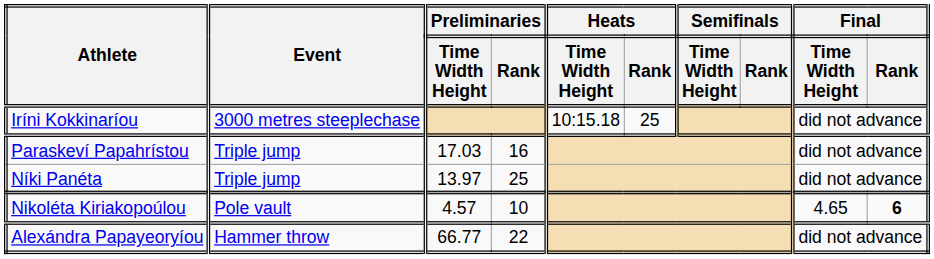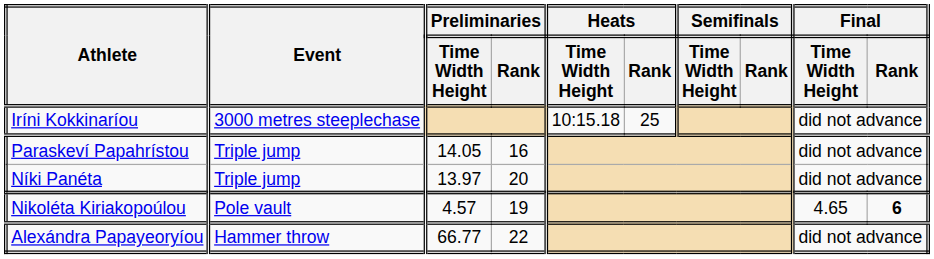Paraskeví Papahrístou | Preliminaries / Time Width Height: 17.03 -> 14.05
Níki Panéta | Preliminaries / Rank: 25 -> 20
Nikoléta Kiriakopoúlou | Preliminaries / Rank: 10 -> 19
